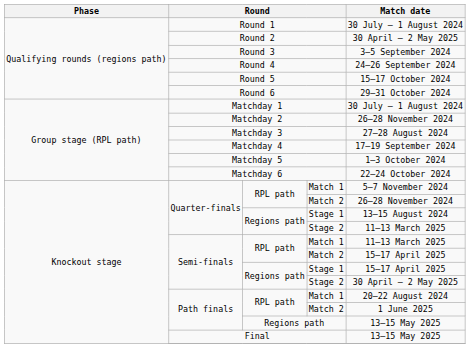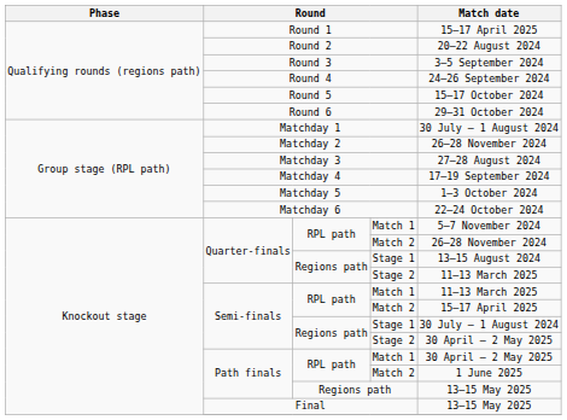Round 1 | Match date: 30 July – 1 August 2024 -> 15–17 April 2025
Round 2 | Match date: 30 April – 2 May 2025 -> 20–22 August 2024
Semi-finals / Stage 1 | Match date: 15–17 April 2025 -> 30 July – 1 August 2024
Path finals / Match 1 | Match date: 20–22 August 2024 -> 30 April – 2 May 2025
